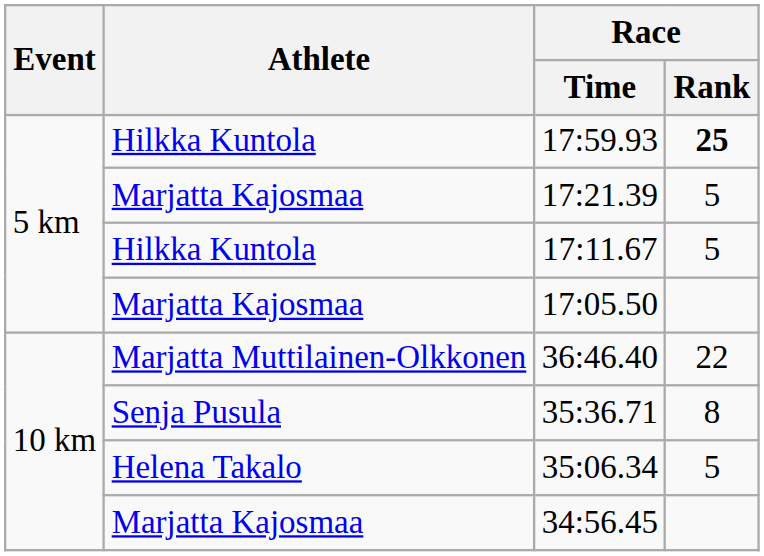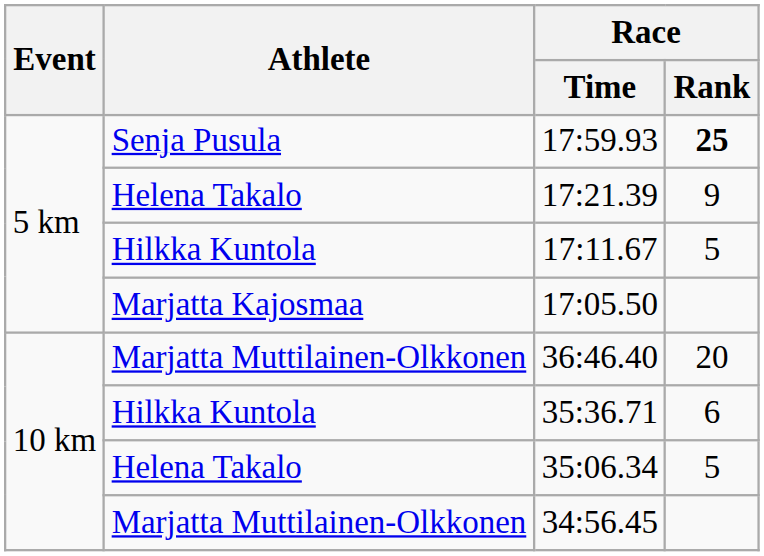17:59.93 | Athlete: Hilkka Kuntola -> Senja Pusula
17:21.39 | Athlete: Marjatta Kajosmaa -> Helena Takalo
17:21.39 | Race / Rank: 5 -> 9
36:46.40 | Race / Rank: 22 -> 20
35:36.71 | Athlete: Senja Pusula -> Hilkka Kuntola
35:36.71 | Race / Rank: 8 -> 6
34:56.45 | Athlete: Marjatta Kajosmaa -> Marjatta Muttilainen-Olkkonen
